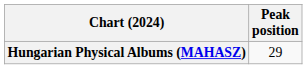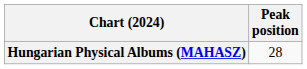Hungarian Physical Albums (MAHASZ) | Peak position: 29 -> 28
